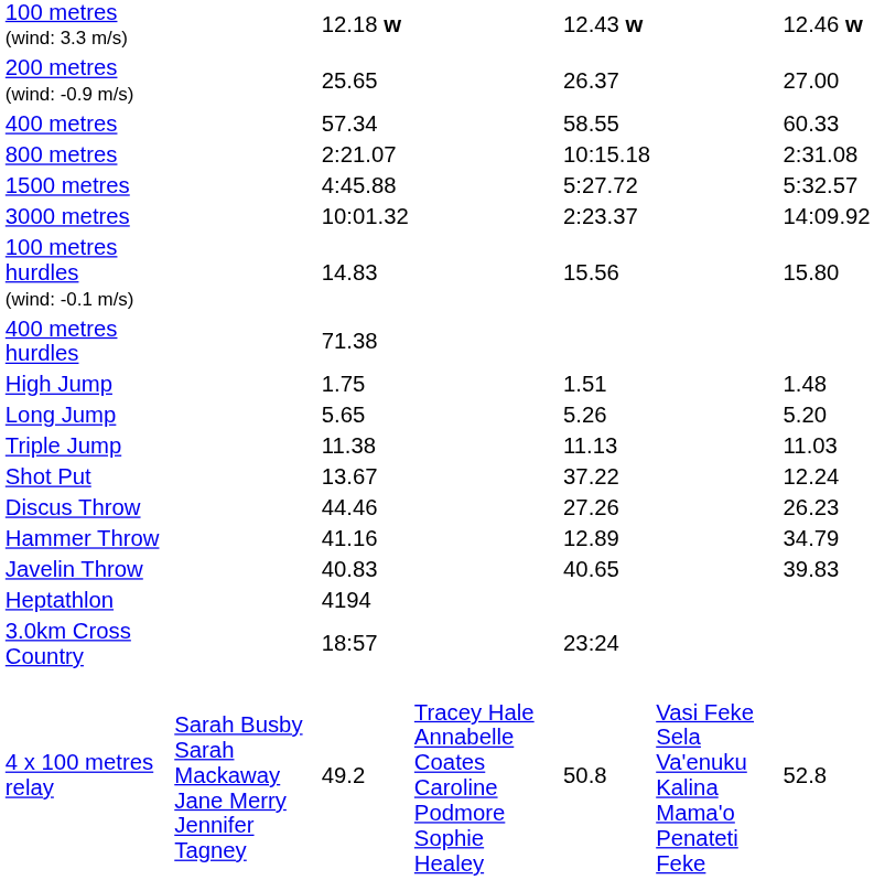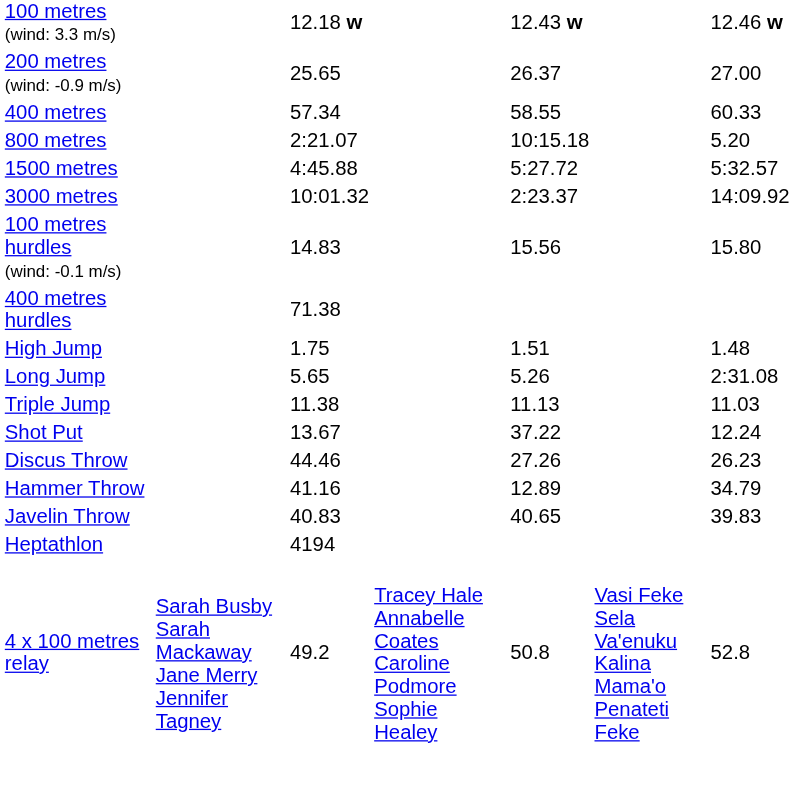800 metres | column 7: 2:31.08 -> 5.20
Long Jump | column 7: 5.20 -> 2:31.08
- row: 3.0km Cross Country | 18:57 | 23:24
